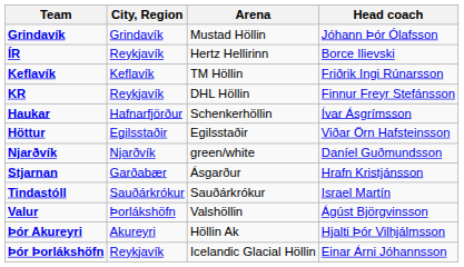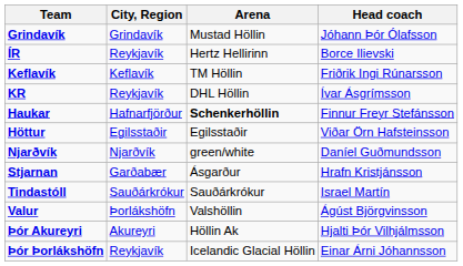KR | Head coach: Finnur Freyr Stefánsson -> Ívar Ásgrímsson
Haukar | Arena: normal -> bold
Haukar | Head coach: Ívar Ásgrímsson -> Finnur Freyr Stefánsson
